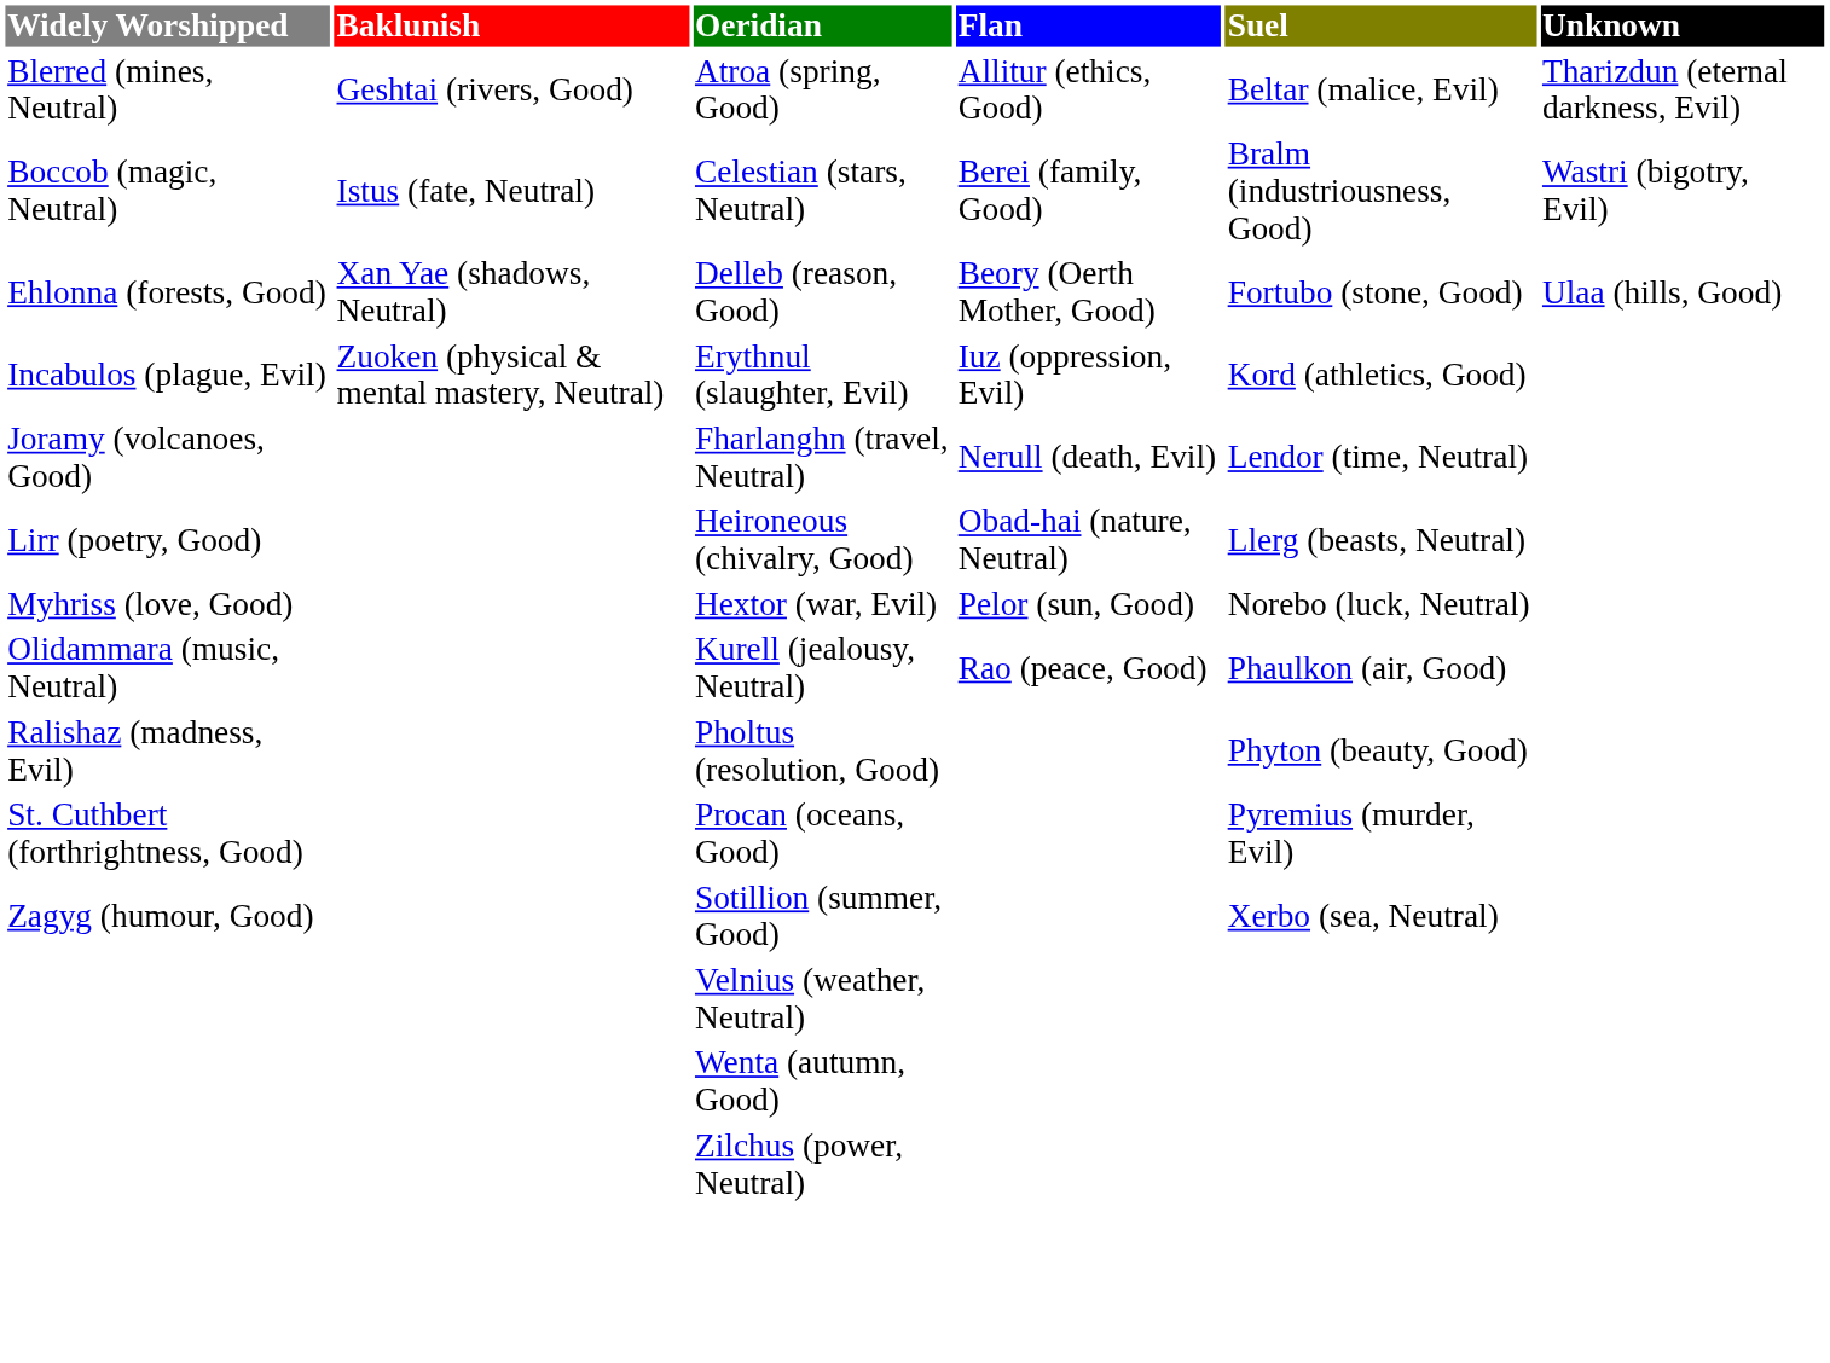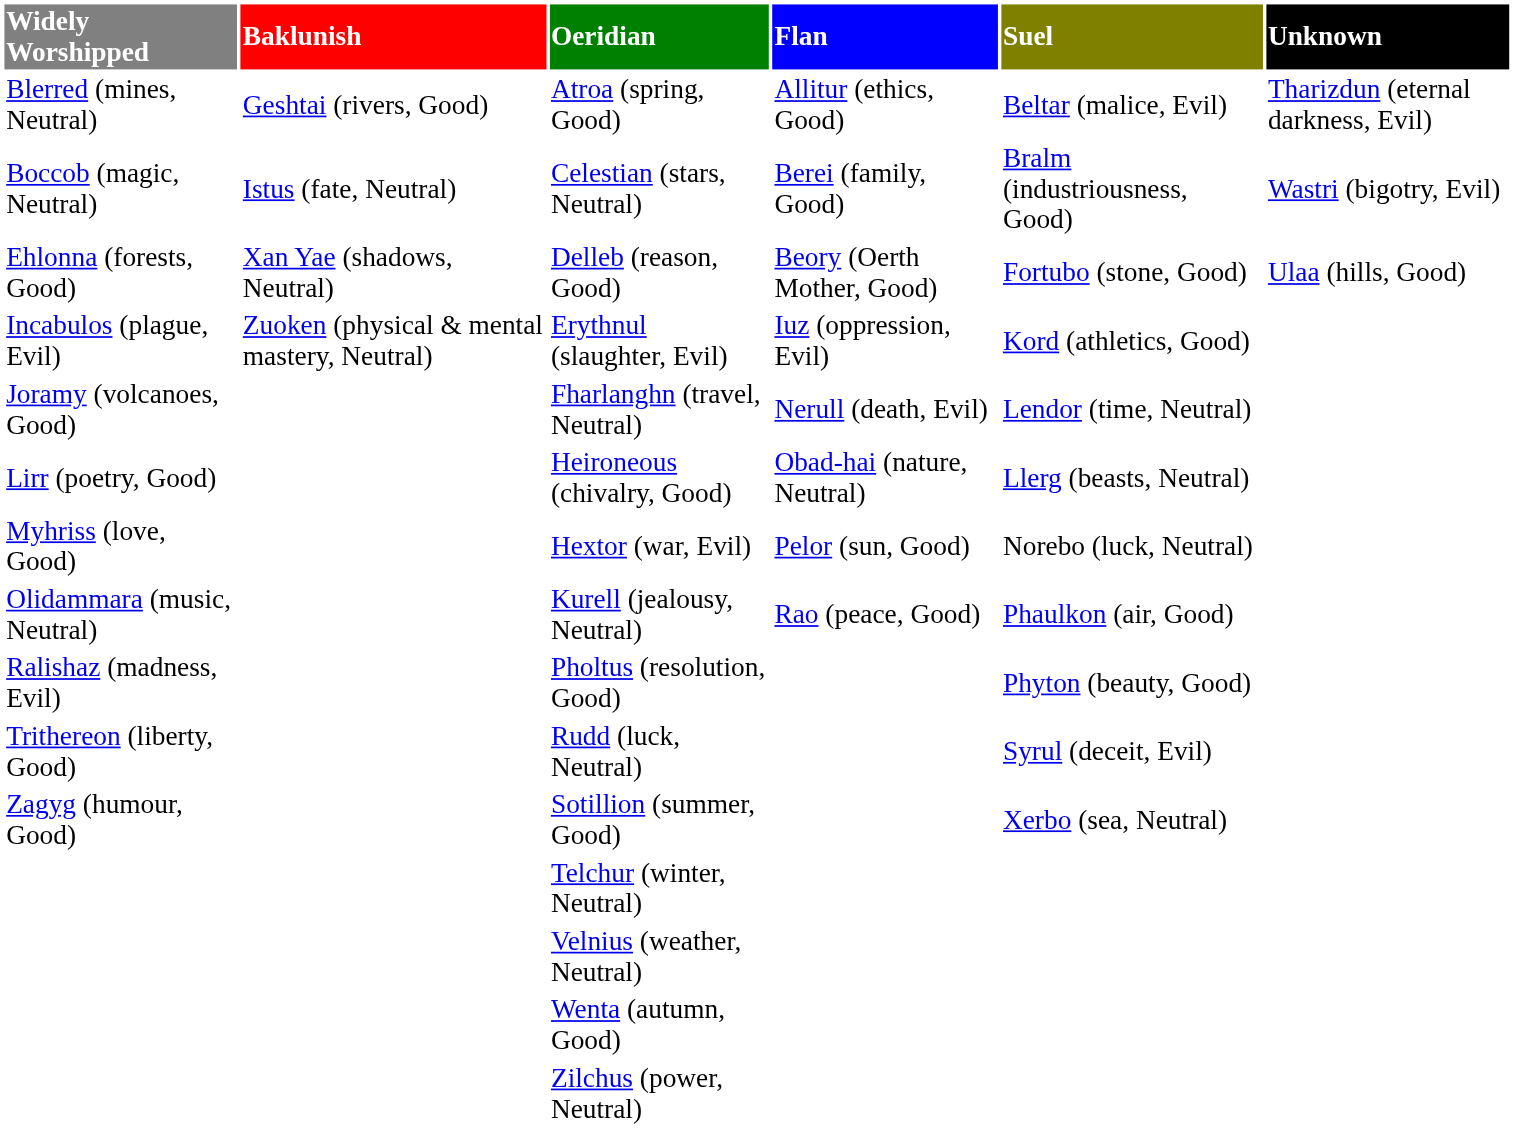- row: St. Cuthbert (forthrightness, Good) | Procan (oceans, Good) | Pyremius (murder, Evil)
+ row: Trithereon (liberty, Good) | Rudd (luck, Neutral) | Syrul (deceit, Evil)
+ row: Telchur (winter, Neutral)
